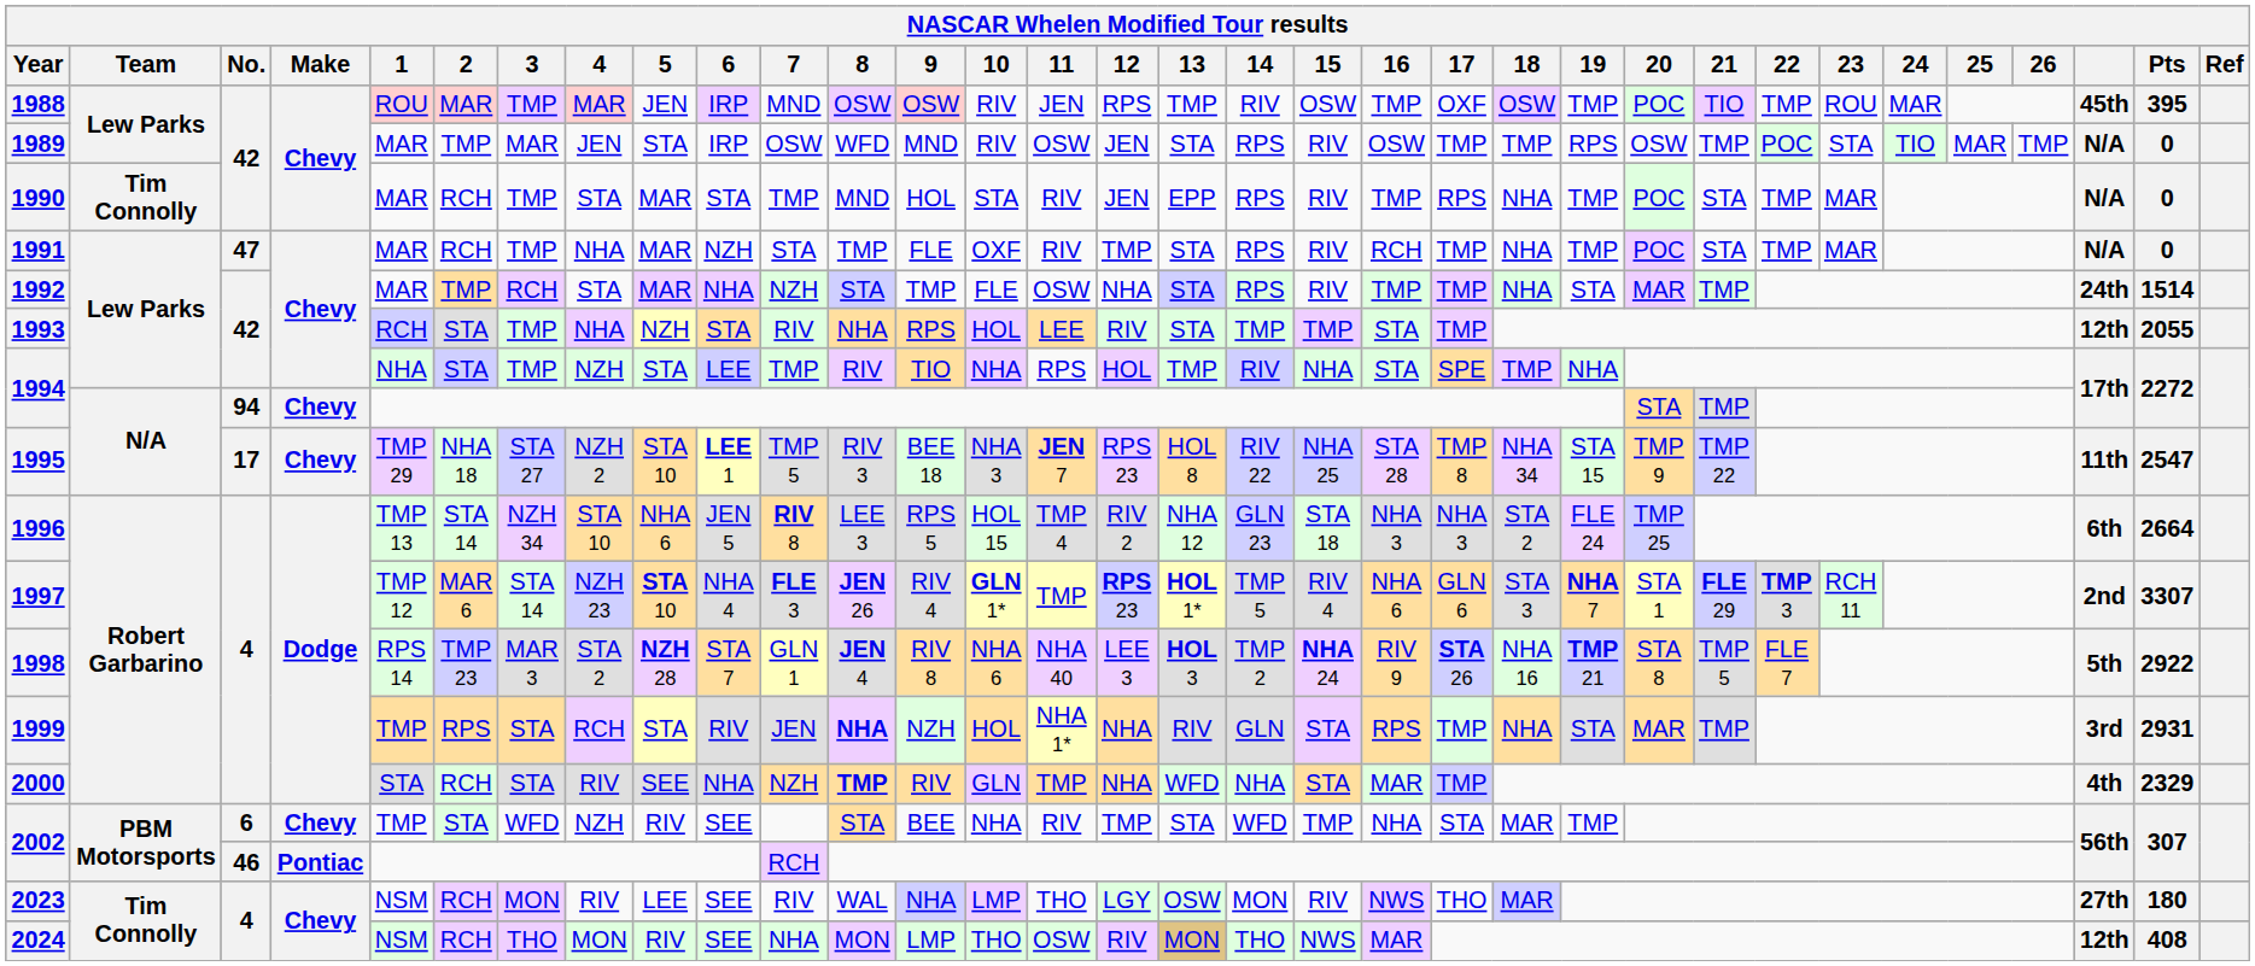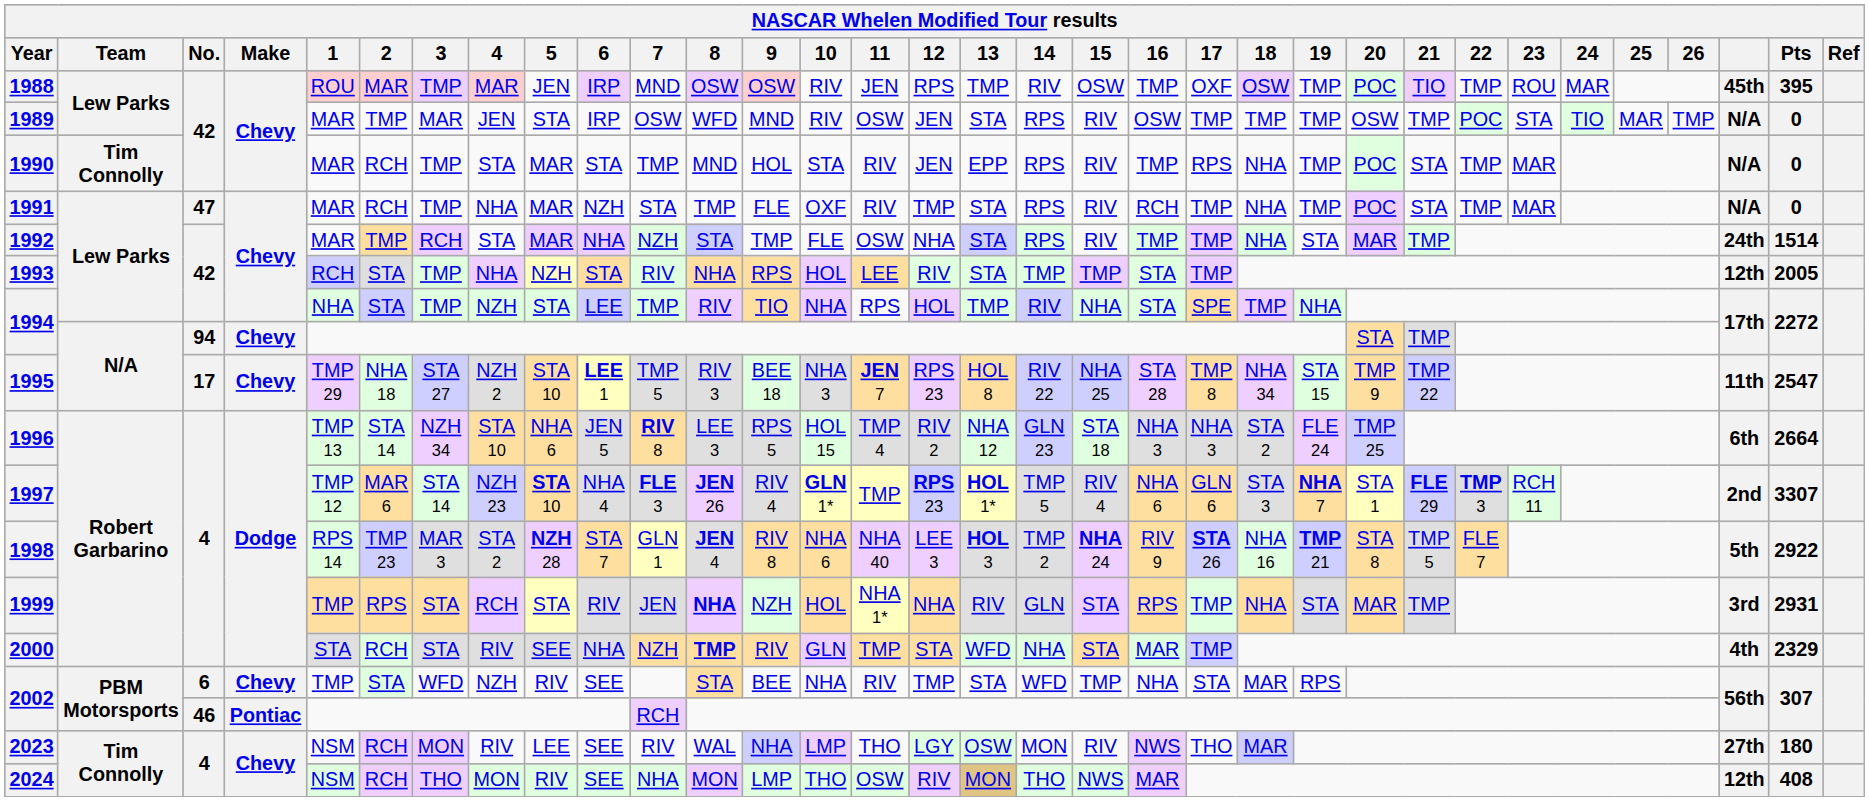1989 | 19: RPS -> TMP
1993 | Pts: 2055 -> 2005
2000 | 12: NHA -> STA
2002 / 6 | 19: TMP -> RPS
